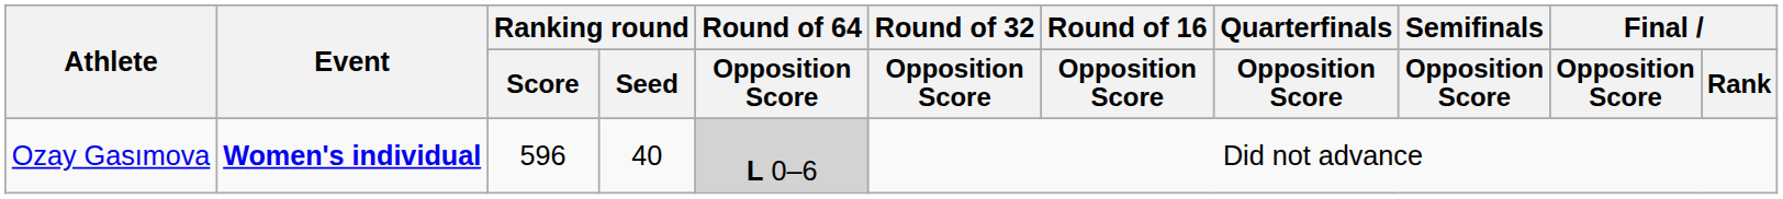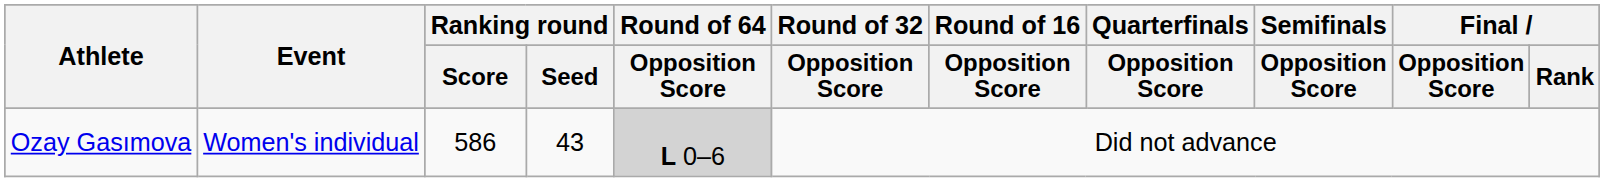Ozay Gasımova | Event: bold -> normal
Ozay Gasımova | Ranking round / Score: 596 -> 586
Ozay Gasımova | Ranking round / Seed: 40 -> 43
